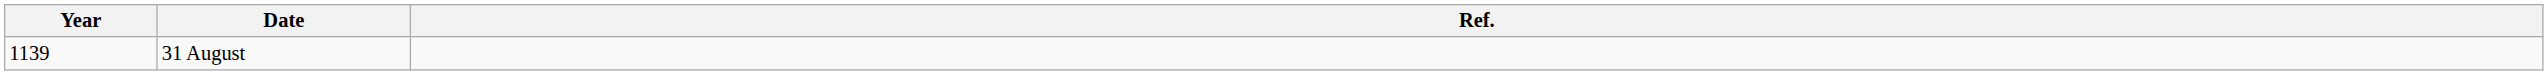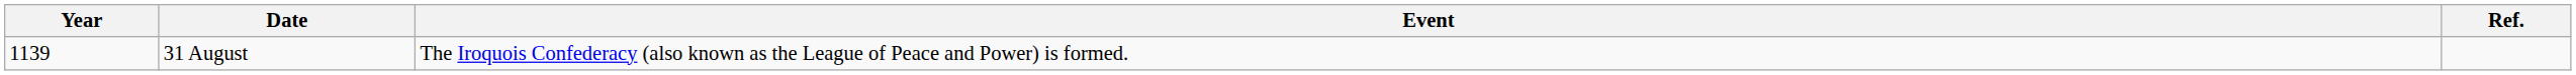+ column: Event | The Iroquois Confederacy (also known as the League of Peace and Power) is formed.
